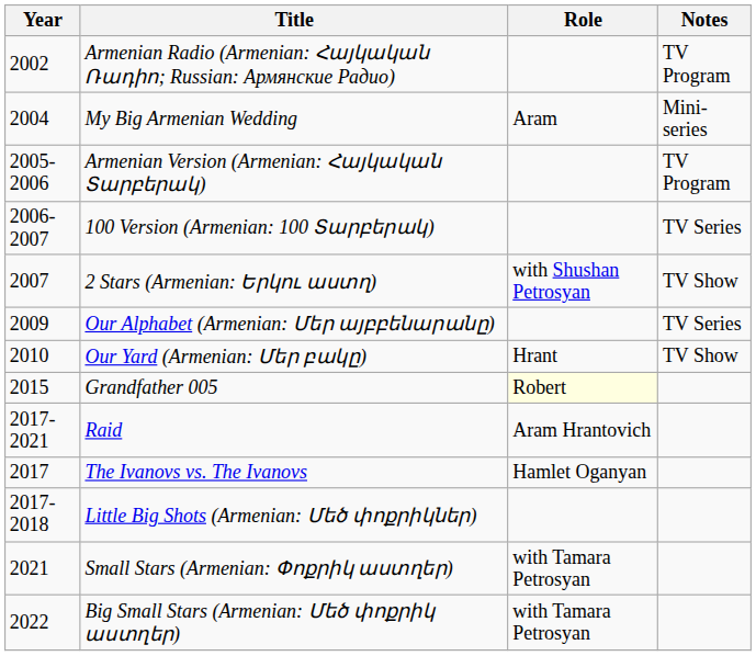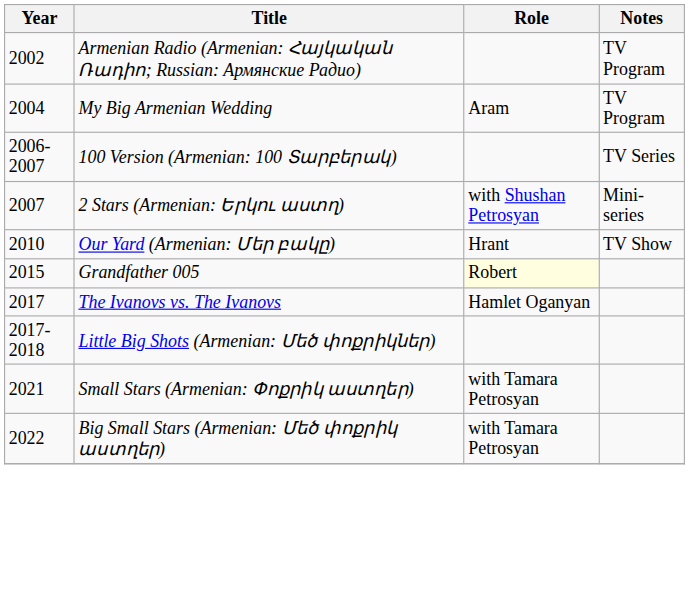My Big Armenian Wedding | Notes: Mini-series -> TV Program
- row: 2005-2006 | Armenian Version (Armenian: Հայկական Տարբերակ) | TV Program
2 Stars (Armenian: Երկու աստղ) | Notes: TV Show -> Mini-series
- row: 2009 | Our Alphabet (Armenian: Մեր այբբենարանը) | TV Series
- row: 2017-2021 | Raid | Aram Hrantovich
